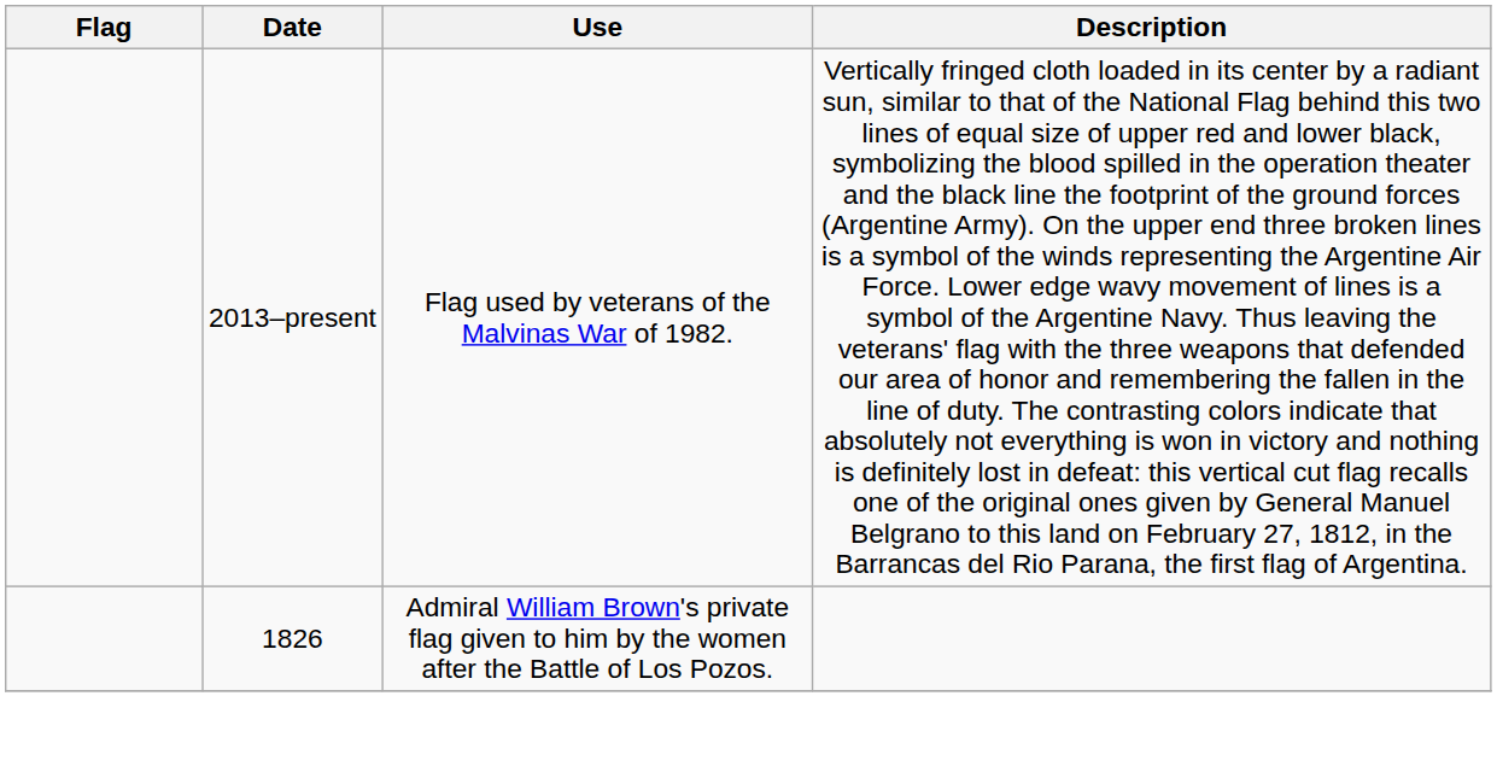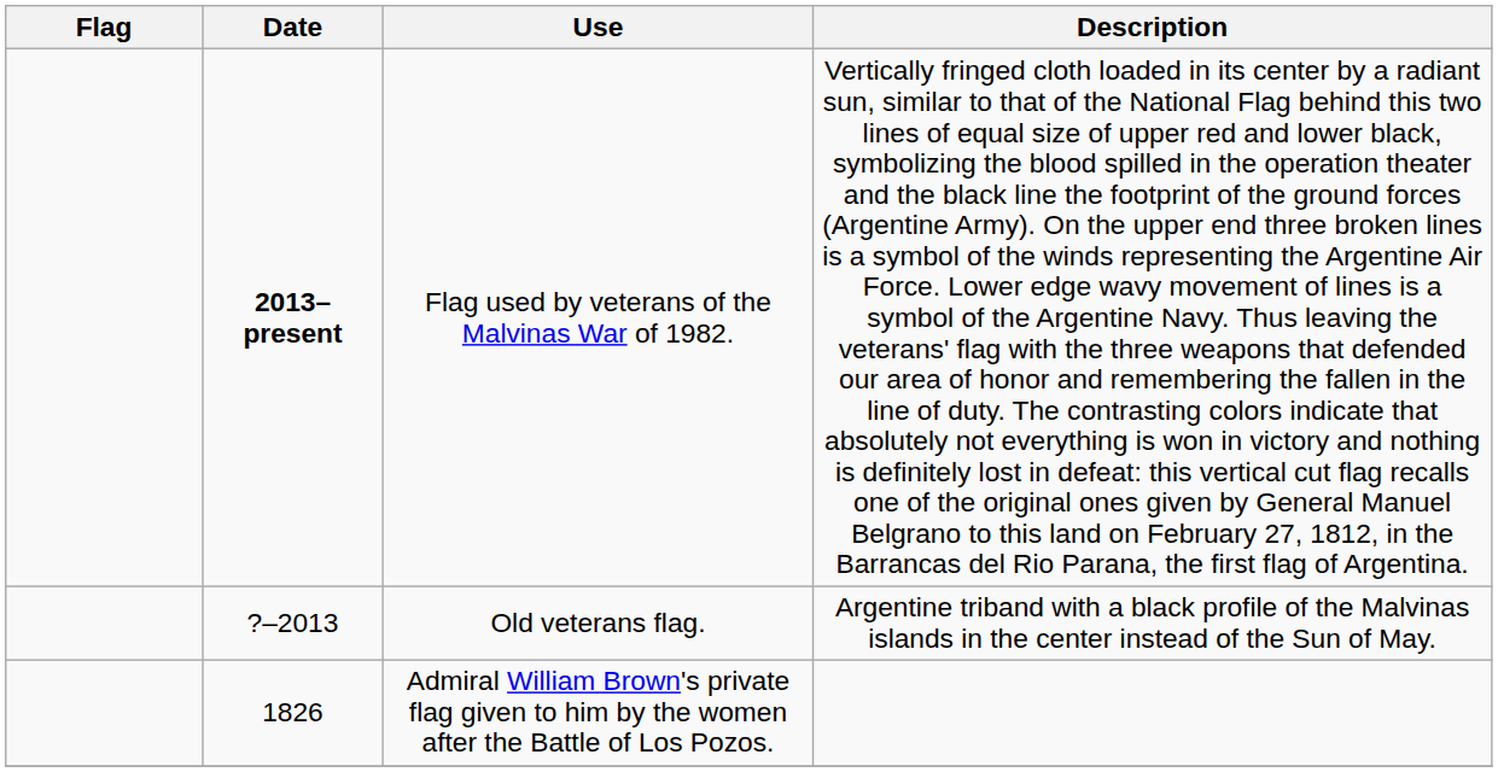Flag used by veterans of the Malvinas War of 1982. | Date: normal -> bold
+ row: ?–2013 | Old veterans flag. | Argentine triband with a black profile of the Malvinas islands in the center instead of the Sun of May.
